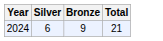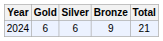+ column: Gold | 6
